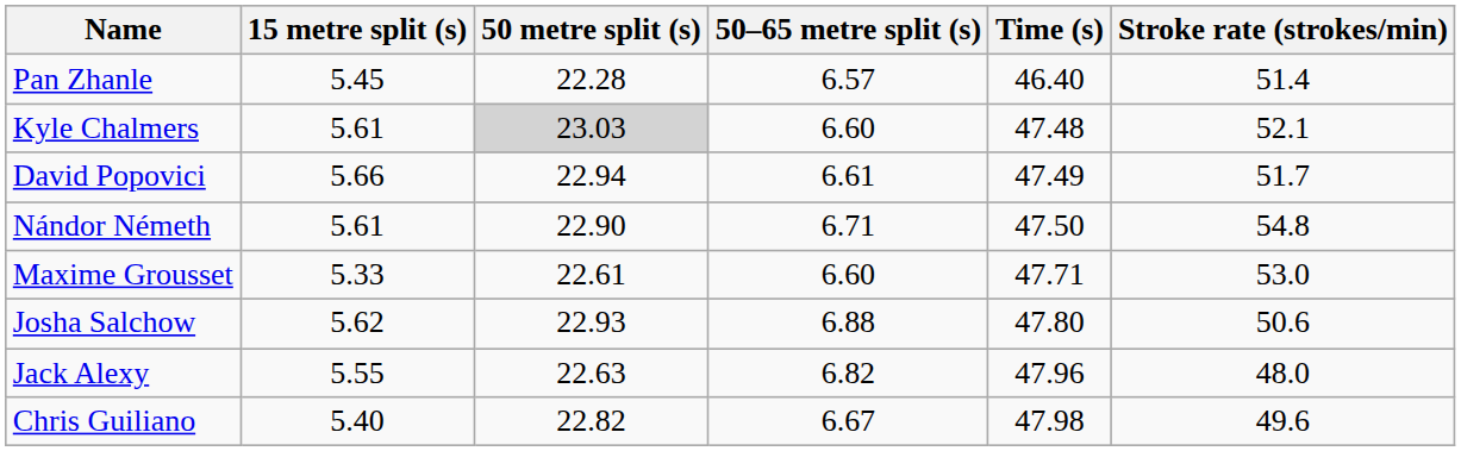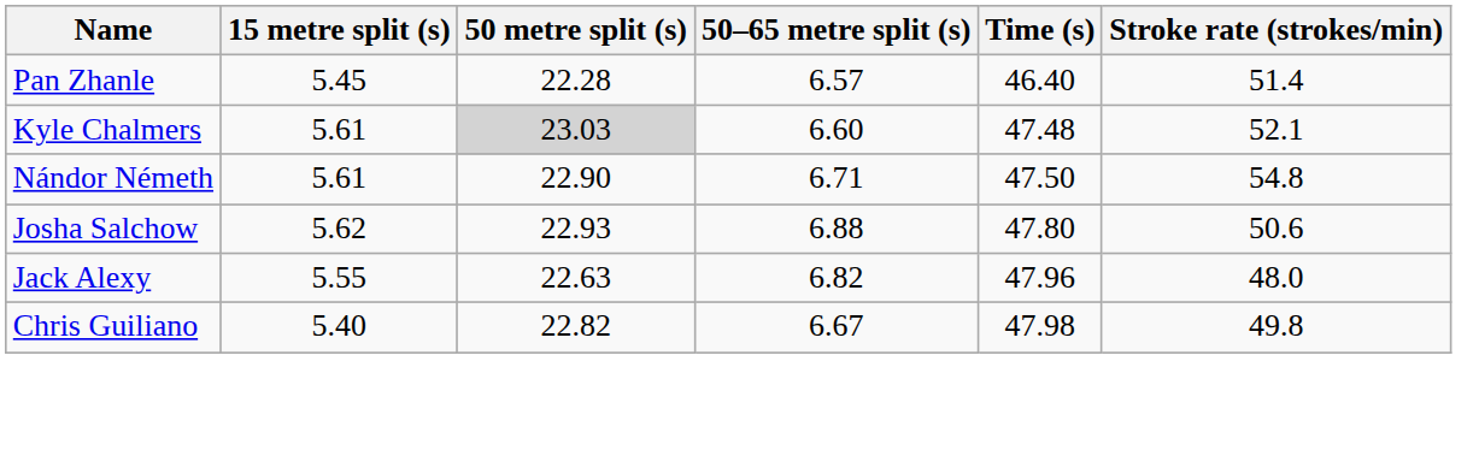- row: David Popovici | 5.66 | 22.94 | 6.61 | 47.49 | 51.7
- row: Maxime Grousset | 5.33 | 22.61 | 6.60 | 47.71 | 53.0
Chris Guiliano | Stroke rate (strokes/min): 49.6 -> 49.8
